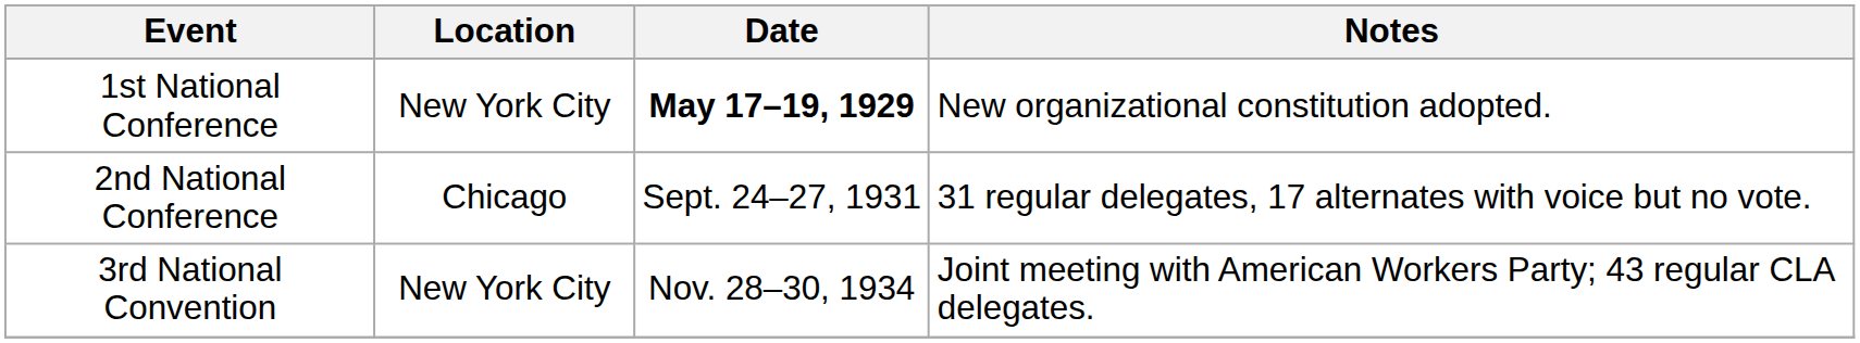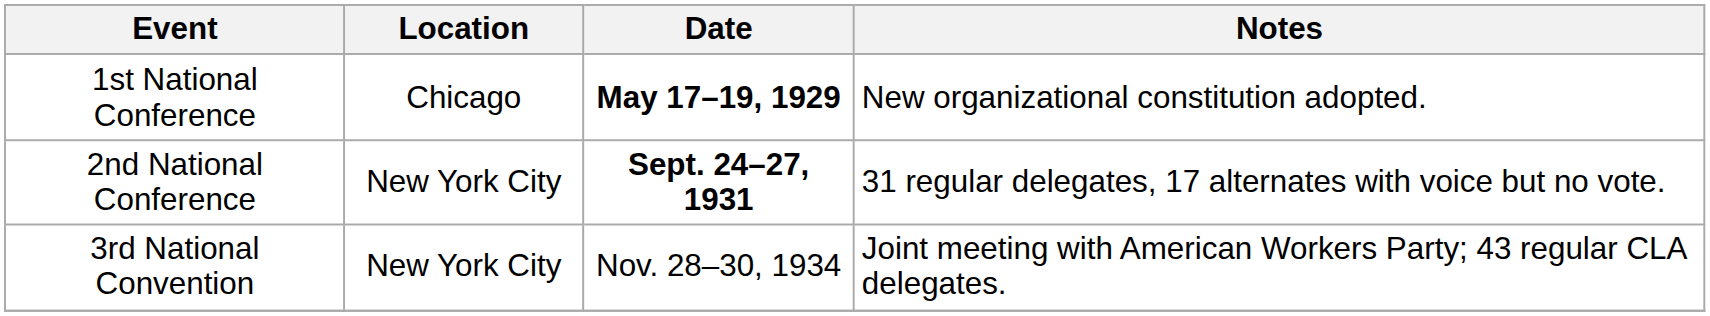1st National Conference | Location: New York City -> Chicago
2nd National Conference | Location: Chicago -> New York City
2nd National Conference | Date: normal -> bold
